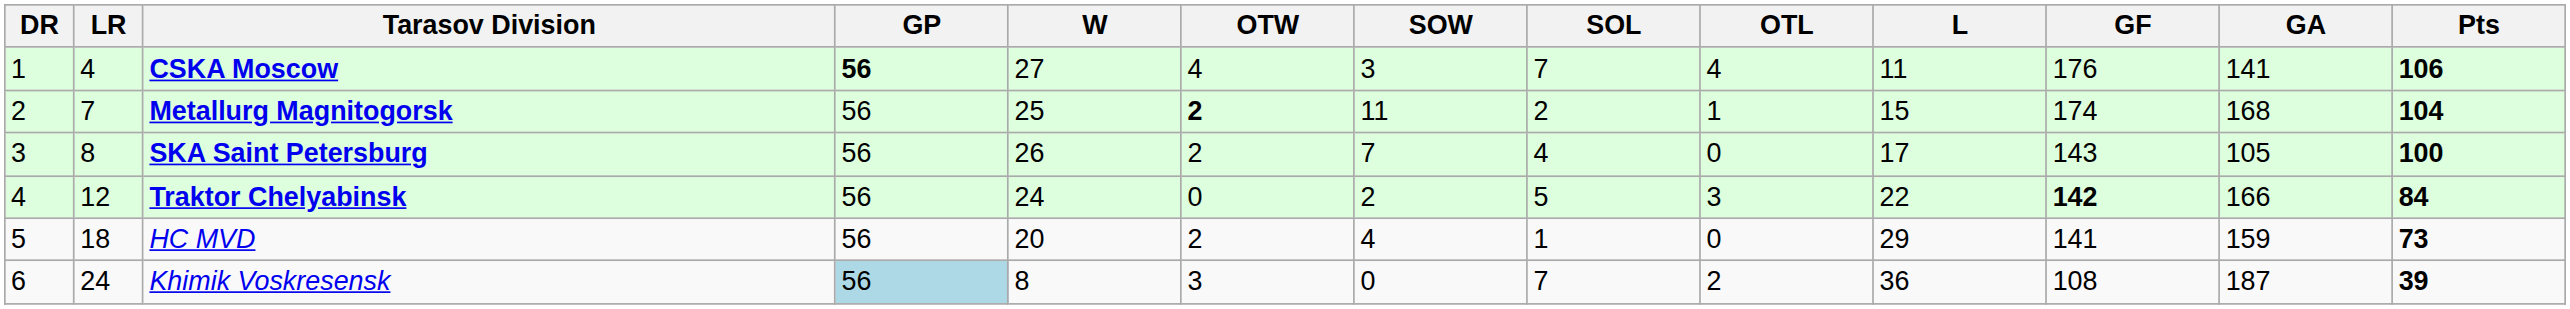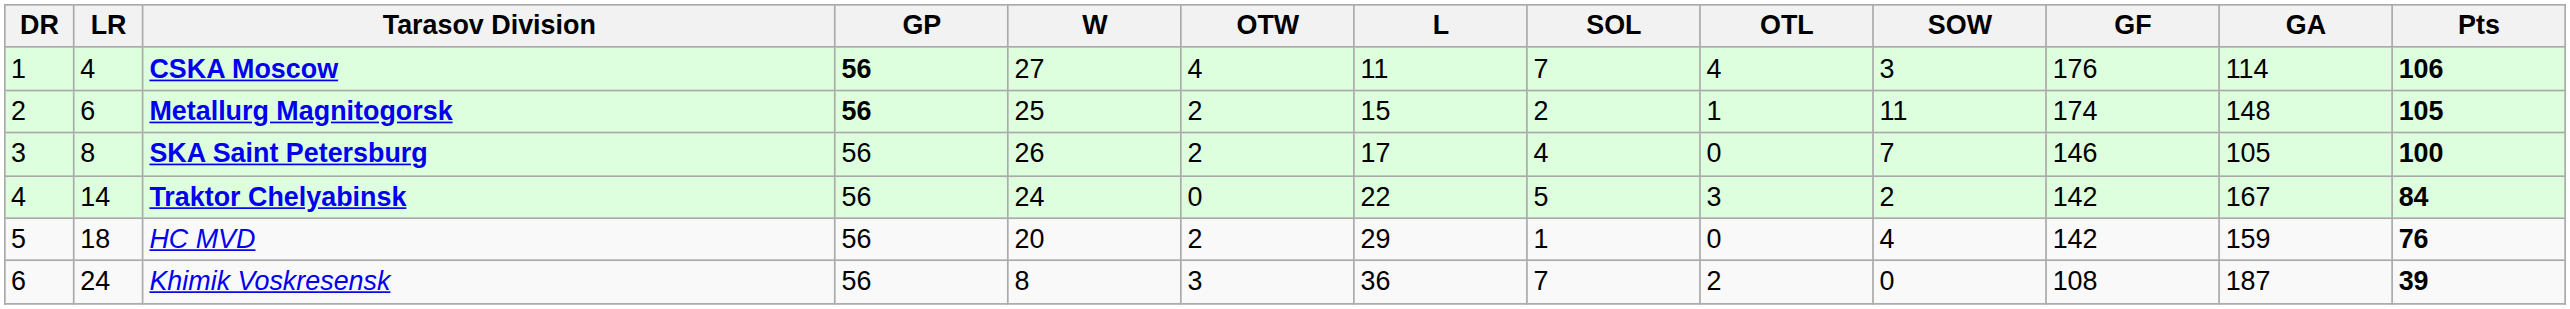columns swapped: SOW <-> L
CSKA Moscow | GA: 141 -> 114
Metallurg Magnitogorsk | LR: 7 -> 6
Metallurg Magnitogorsk | GP: normal -> bold
Metallurg Magnitogorsk | OTW: bold -> normal
Metallurg Magnitogorsk | GA: 168 -> 148
Metallurg Magnitogorsk | Pts: 104 -> 105
SKA Saint Petersburg | GF: 143 -> 146
Traktor Chelyabinsk | LR: 12 -> 14
Traktor Chelyabinsk | GF: bold -> normal
Traktor Chelyabinsk | GA: 166 -> 167
HC MVD | GF: 141 -> 142
HC MVD | Pts: 73 -> 76
Khimik Voskresensk | GP: lightblue background -> no background
